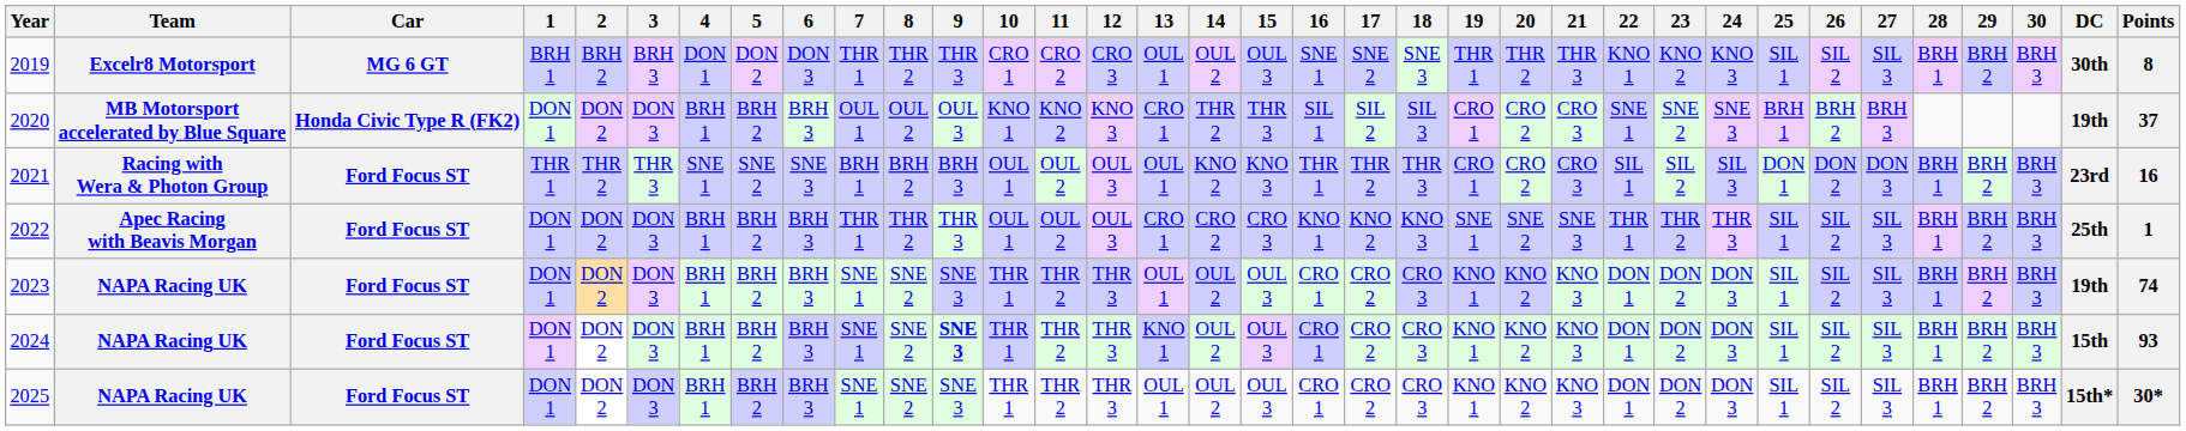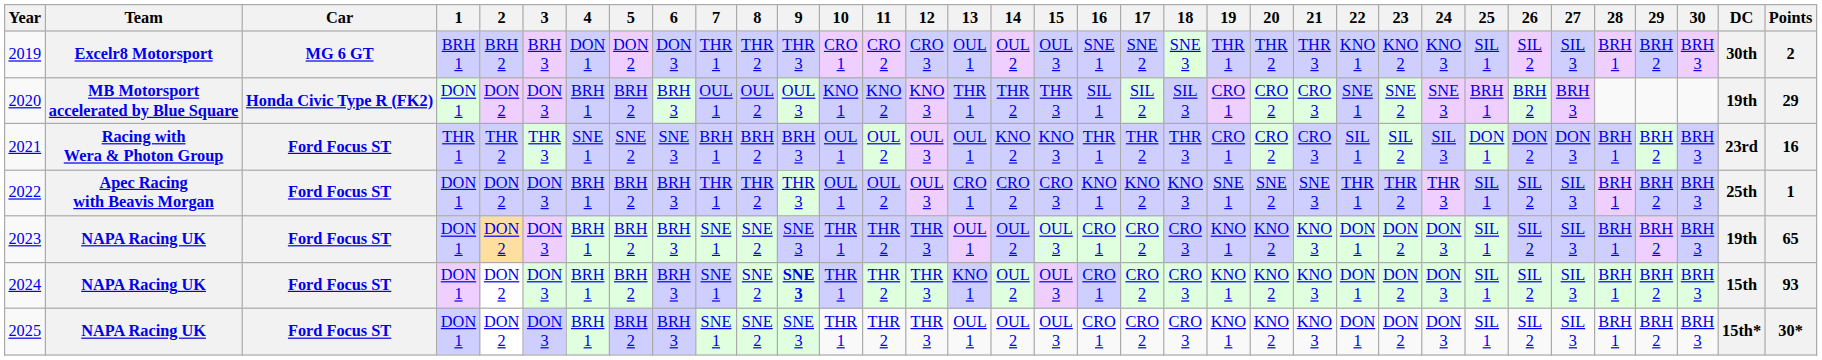2019 | Points: 8 -> 2
2020 | 13: CRO 1 -> THR 1
2020 | Points: 37 -> 29
2023 | Points: 74 -> 65
